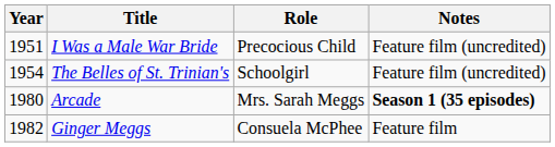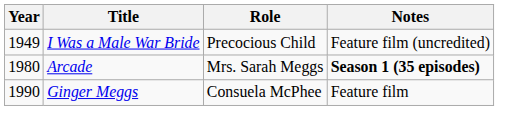I Was a Male War Bride | Year: 1951 -> 1949
- row: 1954 | The Belles of St. Trinian's | Schoolgirl | Feature film (uncredited)
Ginger Meggs | Year: 1982 -> 1990
